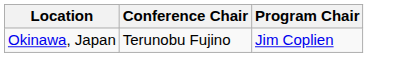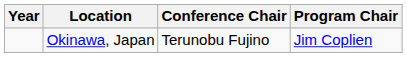+ column: Year
